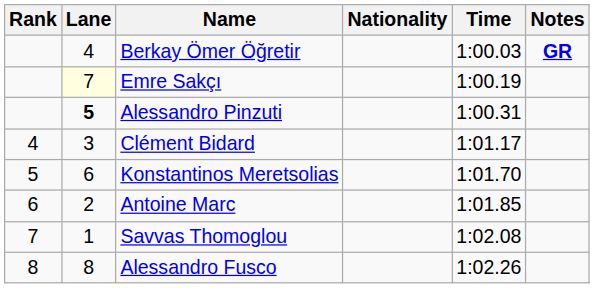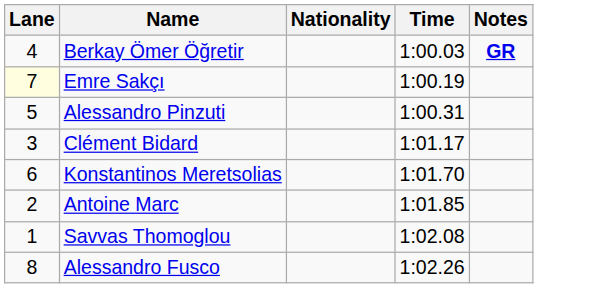- column: Rank | 4 | 5 | 6 | 7 | 8
Alessandro Pinzuti | Lane: bold -> normal
